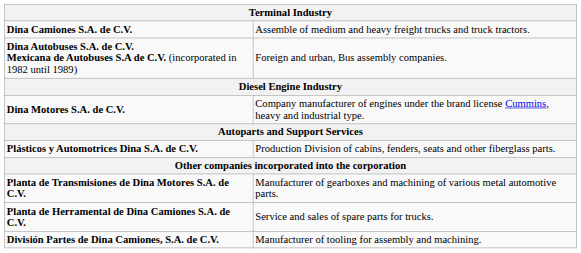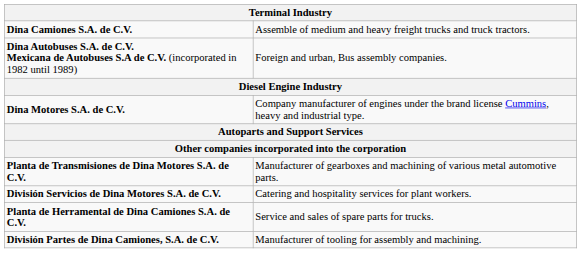- row: Plásticos y Automotrices Dina S.A. de C.V. | Production Division of cabins, fenders, seats and other fiberglass parts.
+ row: División Servicios de Dina Motores S.A. de C.V. | Catering and hospitality services for plant workers.
